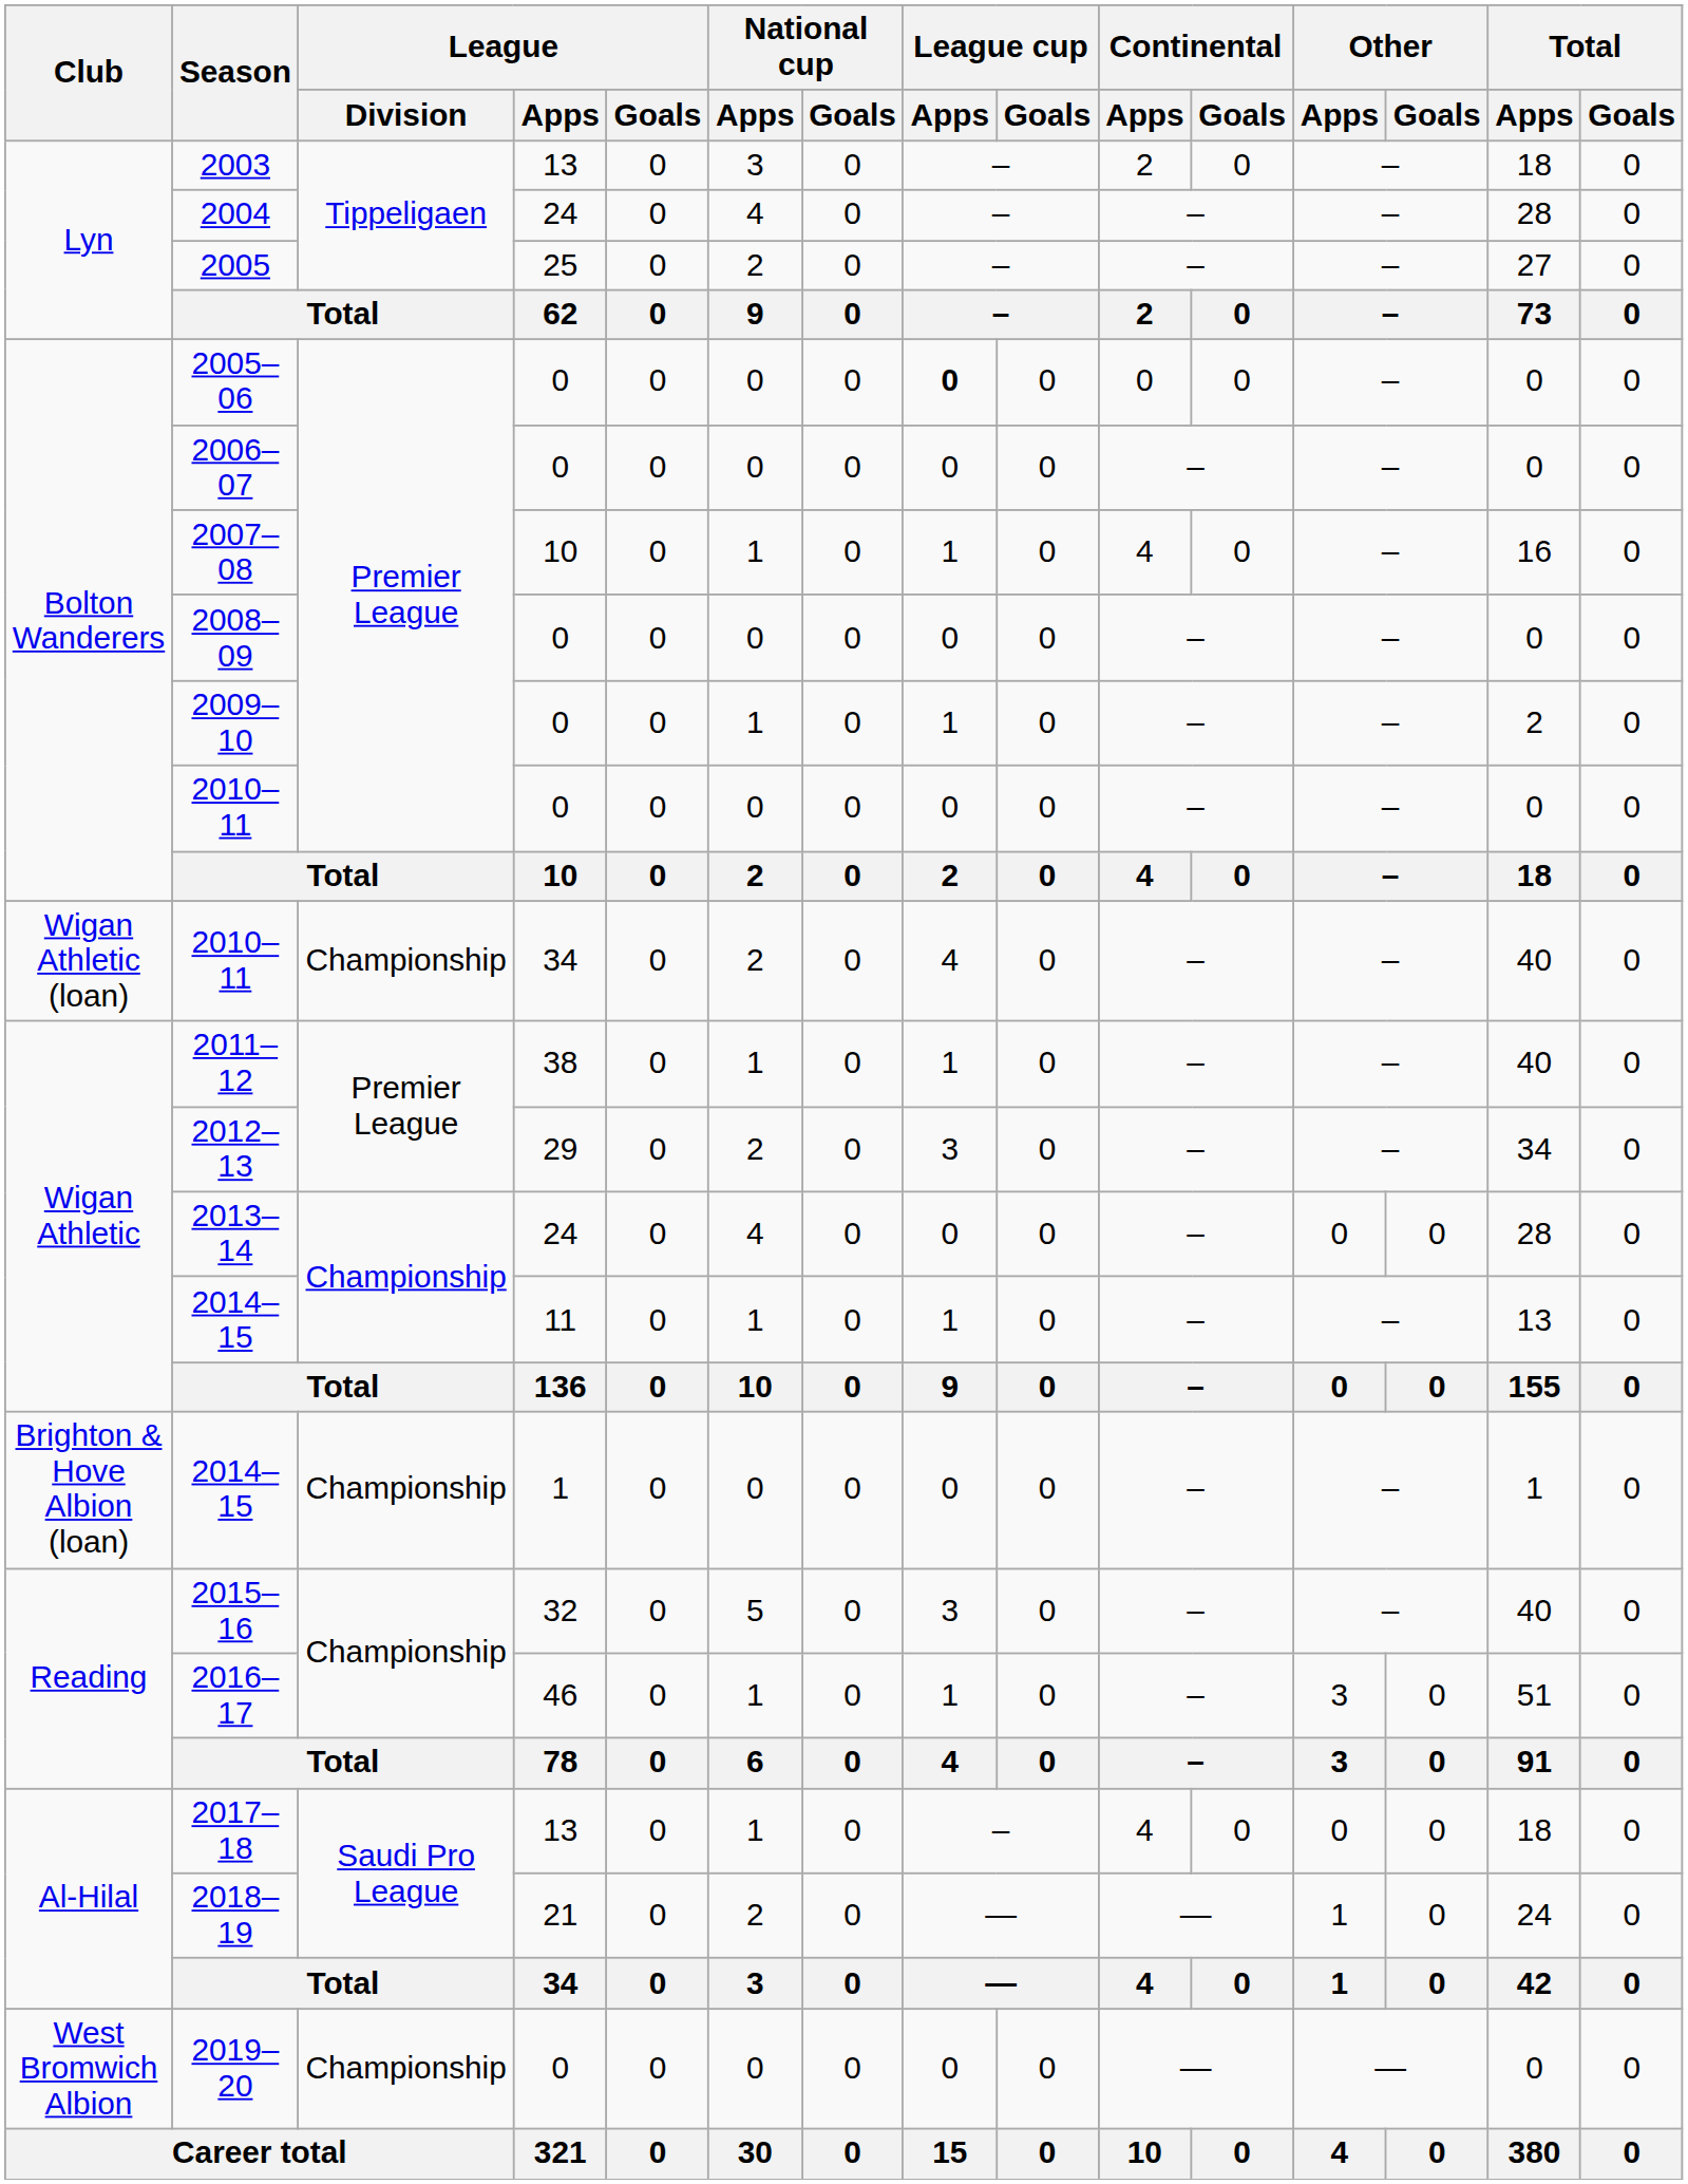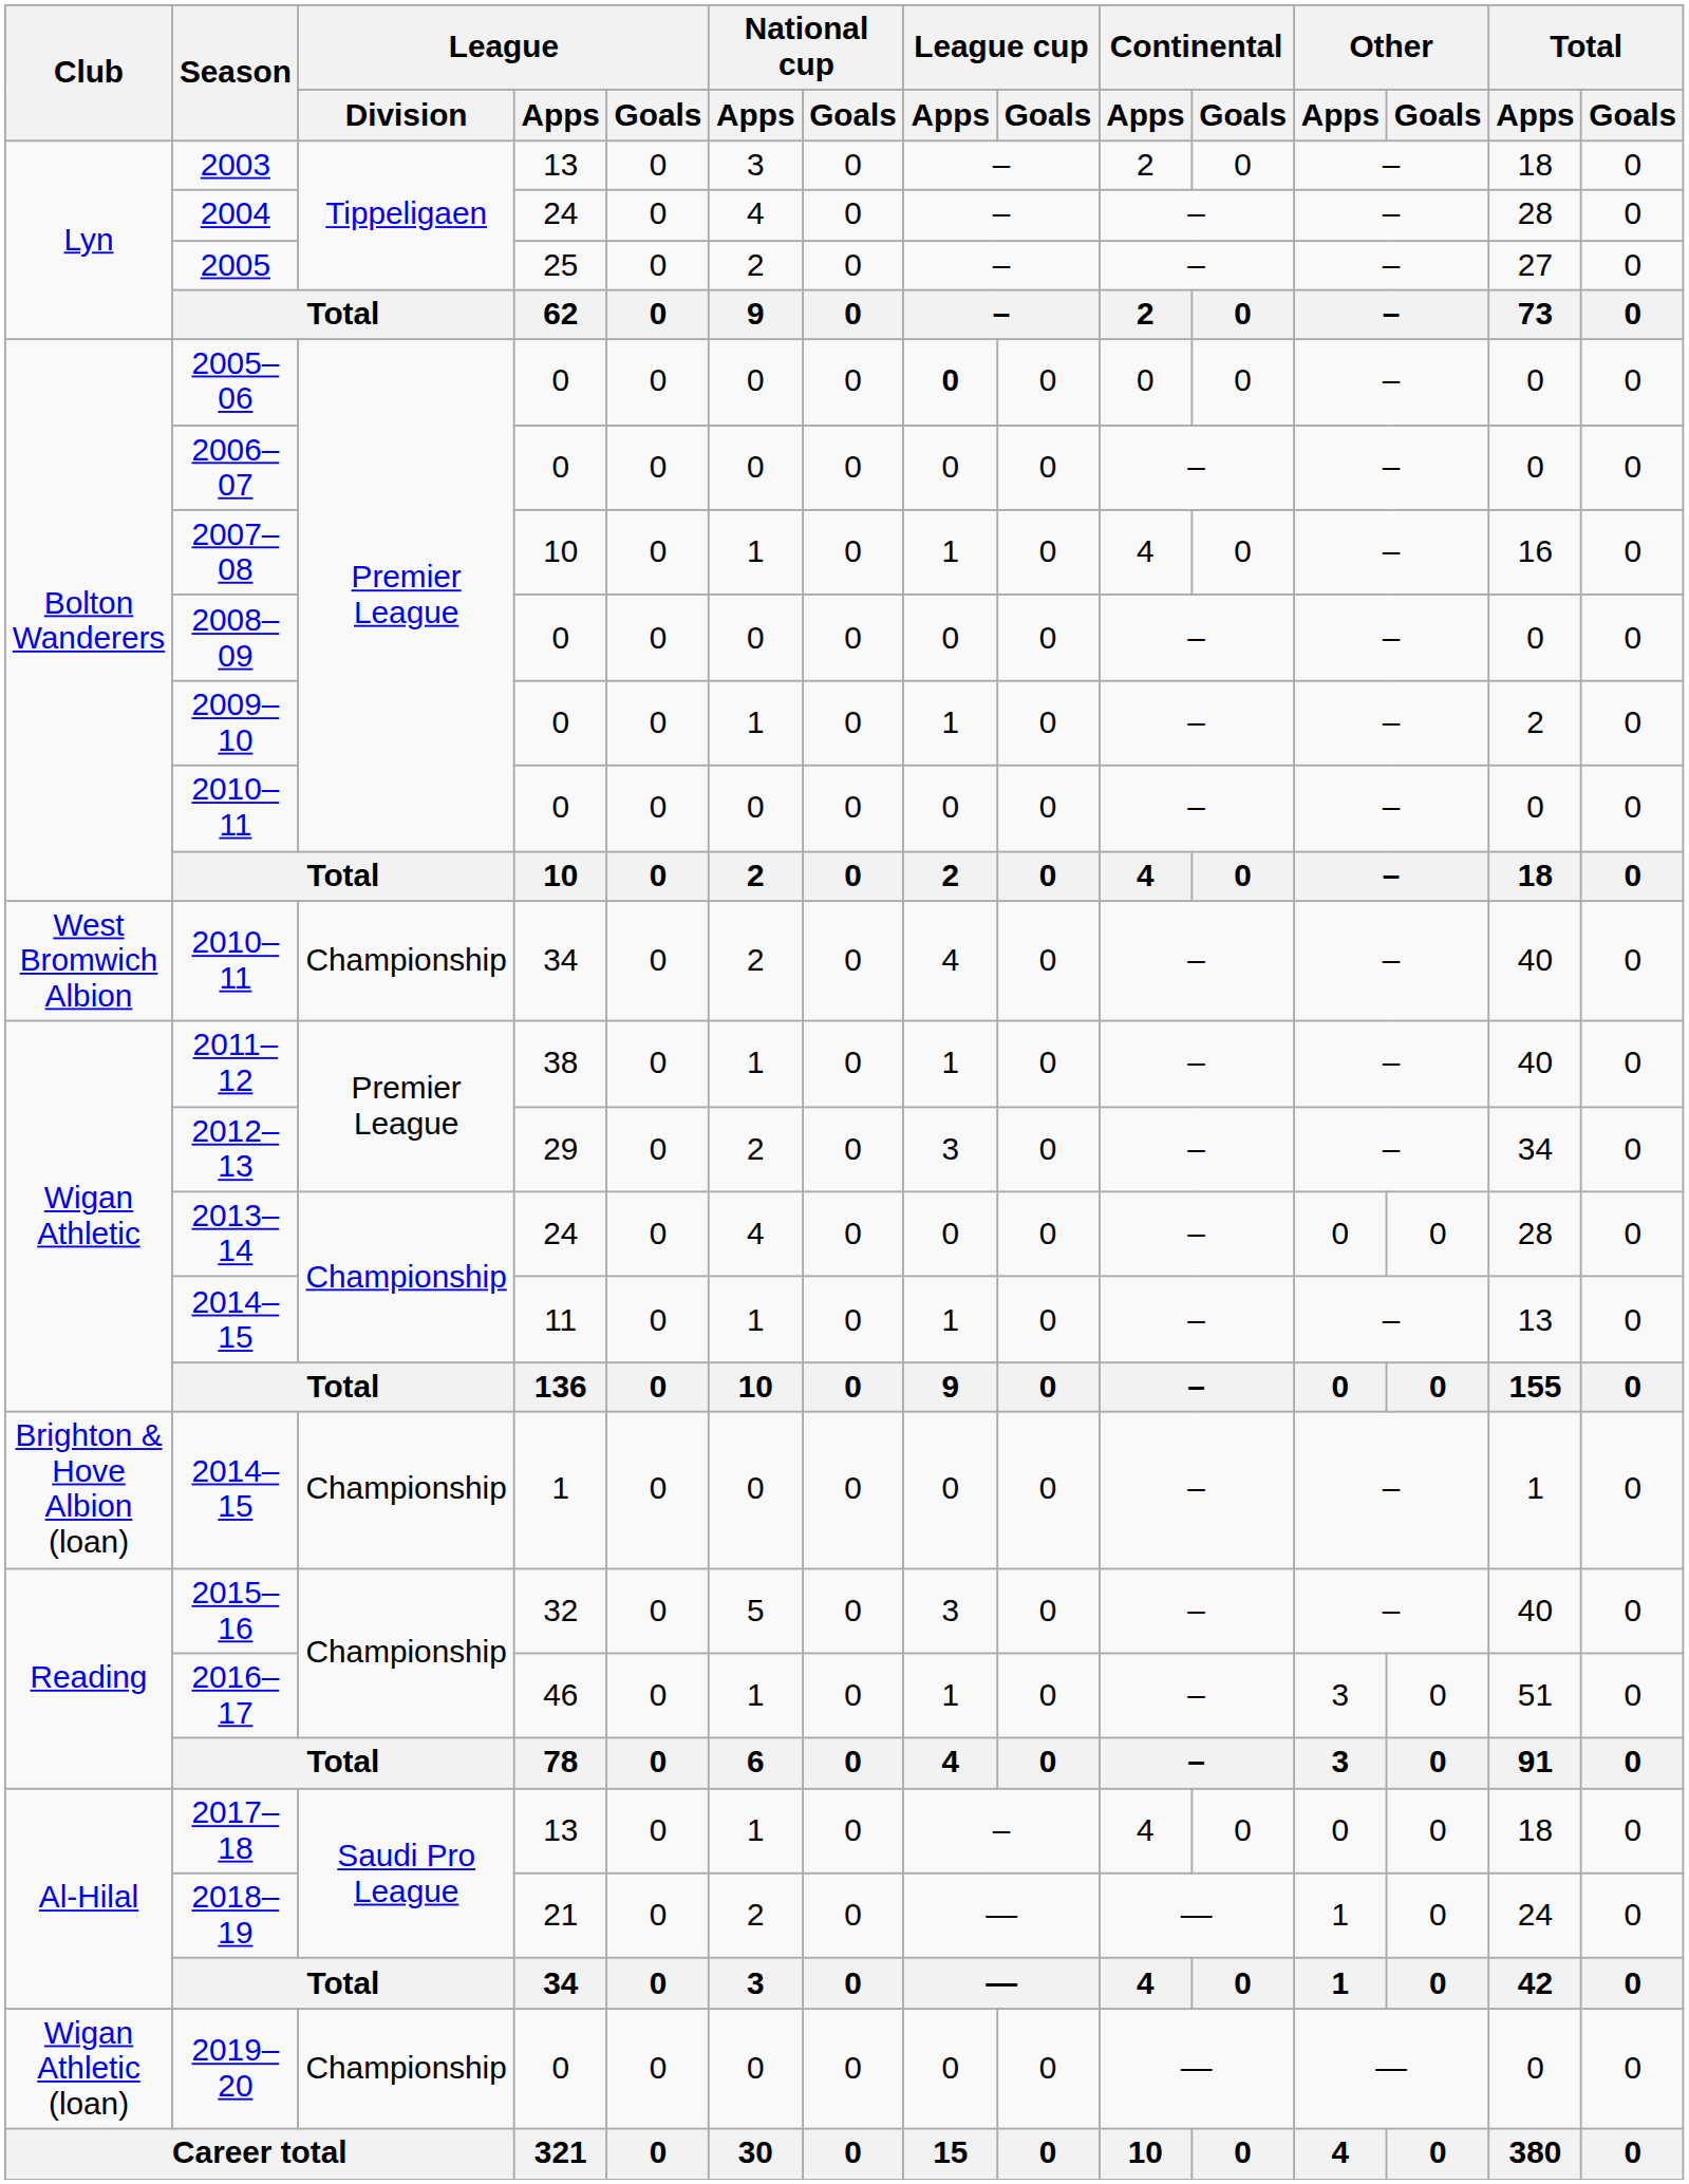2010–11 / 34 | Club: Wigan Athletic (loan) -> West Bromwich Albion
2019–20 | Club: West Bromwich Albion -> Wigan Athletic (loan)
